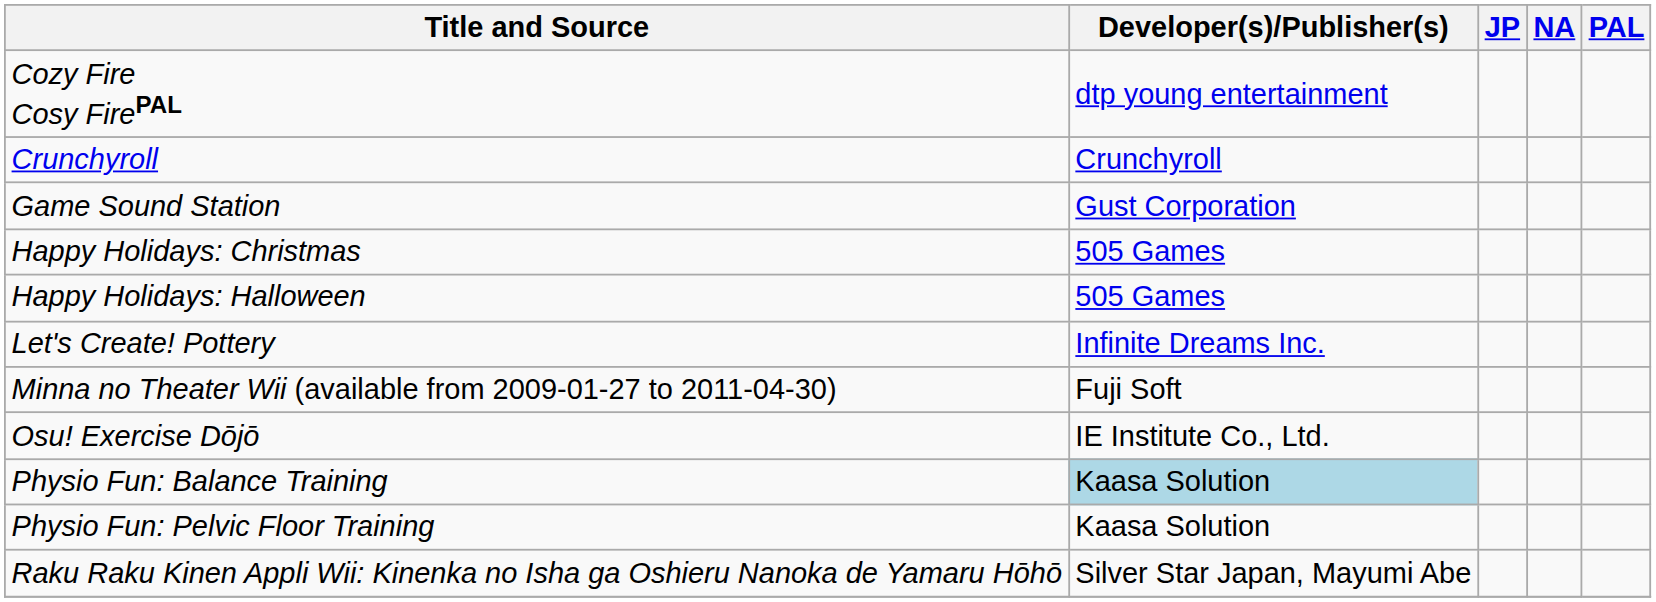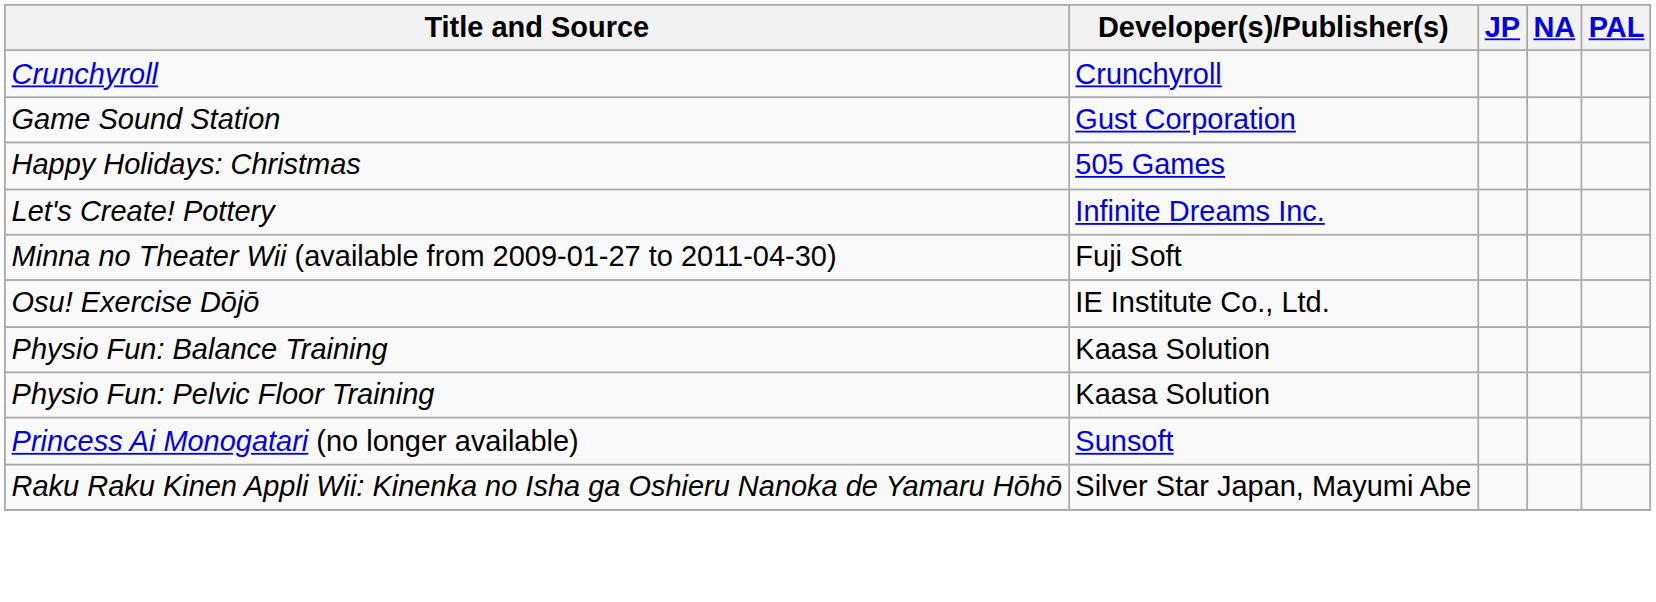- row: Cozy Fire Cosy FirePAL | dtp young entertainment
- row: Happy Holidays: Halloween | 505 Games
Physio Fun: Balance Training | Developer(s)/Publisher(s): lightblue background -> no background
+ row: Princess Ai Monogatari (no longer available) | Sunsoft
